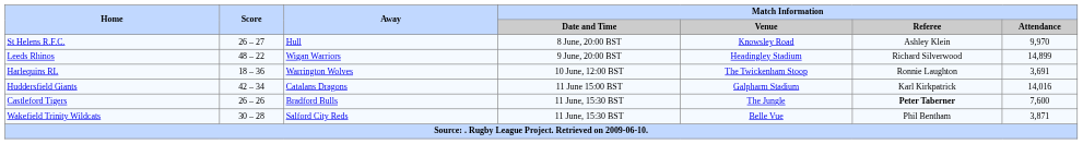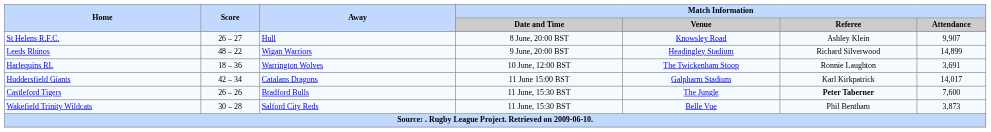St Helens R.F.C. | Match Information / Attendance: 9,970 -> 9,907
Huddersfield Giants | Match Information / Attendance: 14,016 -> 14,017
Wakefield Trinity Wildcats | Match Information / Attendance: 3,871 -> 3,873
